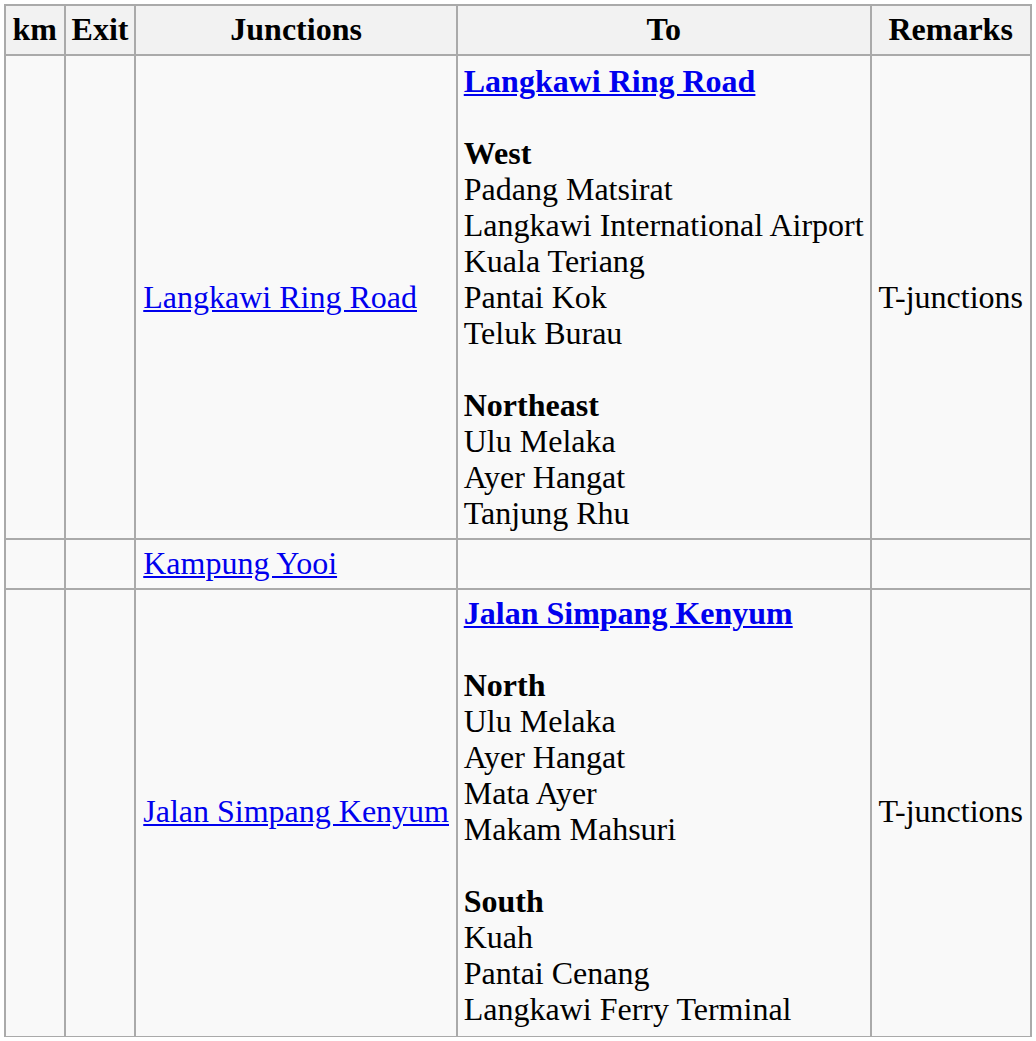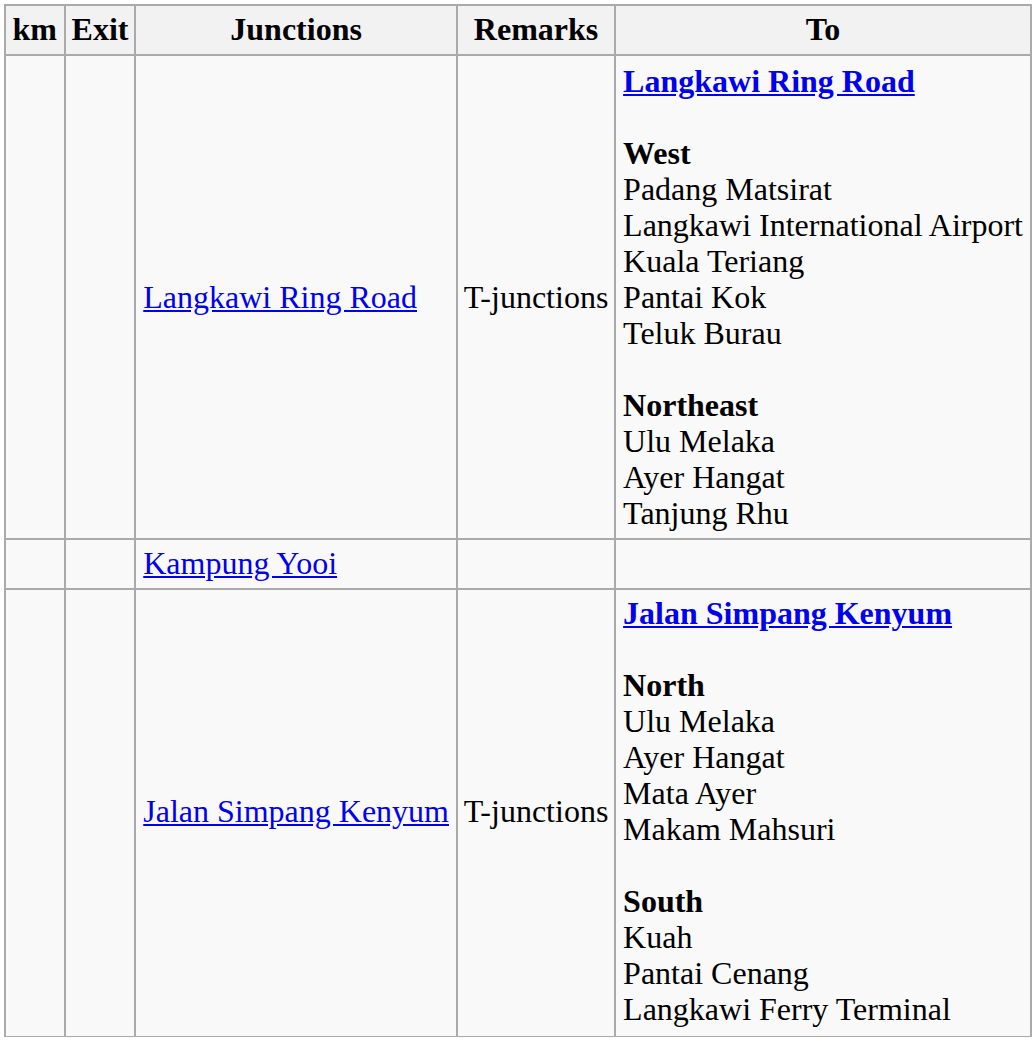columns swapped: To <-> Remarks
